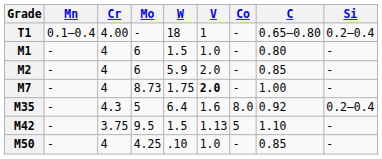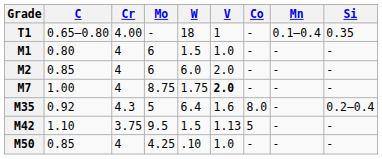columns swapped: C <-> Mn
T1 | Si: 0.2–0.4 -> 0.35
M2 | W: 5.9 -> 6.0
M7 | Mo: 8.73 -> 8.75
